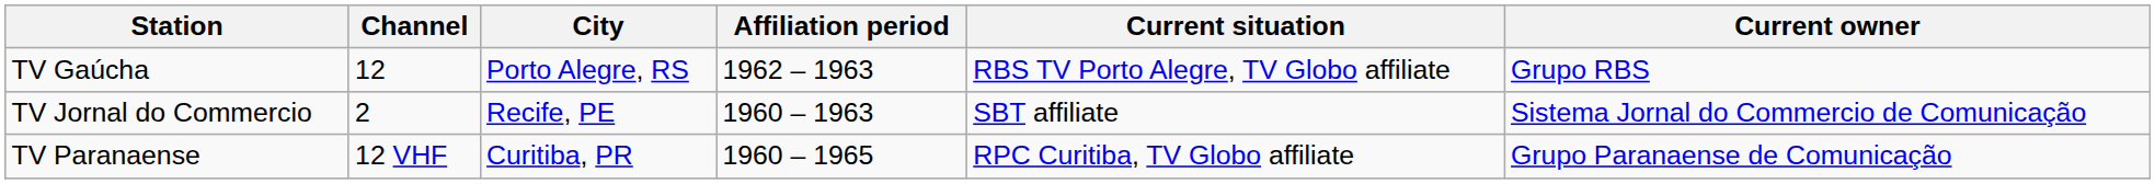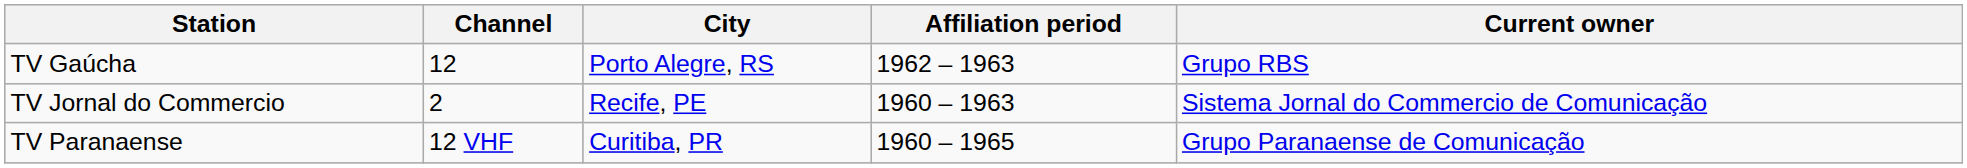- column: Current situation | RBS TV Porto Alegre, TV Globo affiliate | SBT affiliate | RPC Curitiba, TV Globo affiliate
